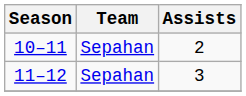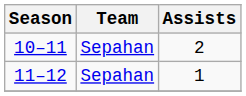11–12 | Assists: 3 -> 1
